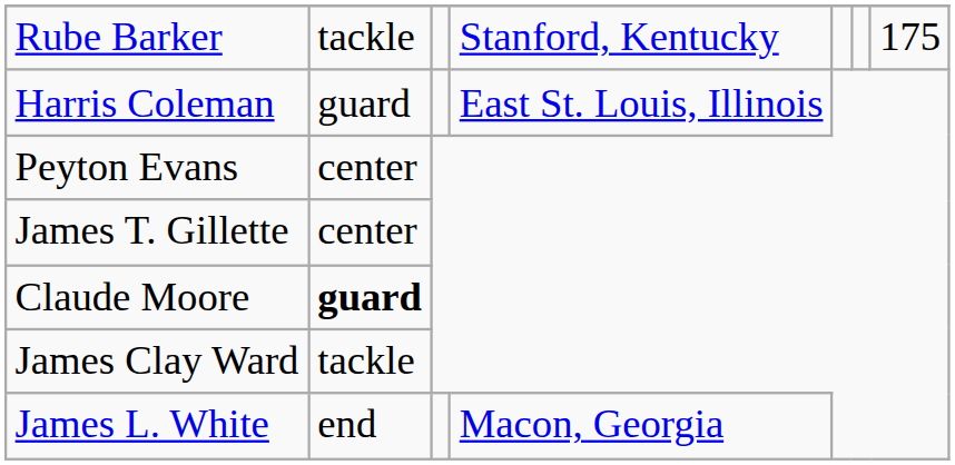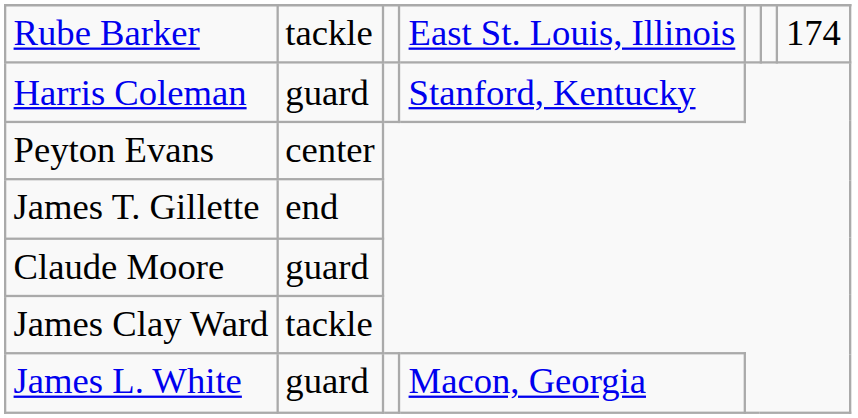Rube Barker | column 4: Stanford, Kentucky -> East St. Louis, Illinois
Rube Barker | column 7: 175 -> 174
Harris Coleman | column 4: East St. Louis, Illinois -> Stanford, Kentucky
James T. Gillette | column 2: center -> end
Claude Moore | column 2: bold -> normal
James L. White | column 2: end -> guard
